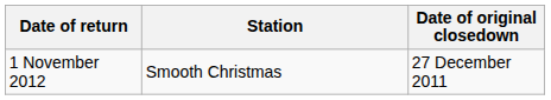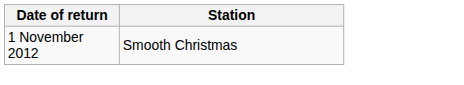- column: Date of original closedown | 27 December 2011
